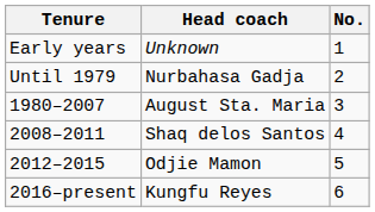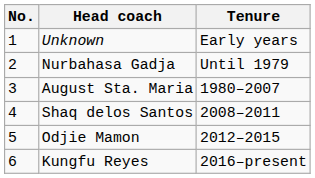columns swapped: No. <-> Tenure
